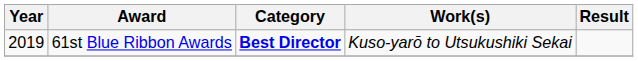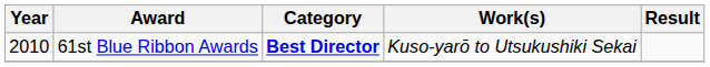61st Blue Ribbon Awards | Year: 2019 -> 2010
